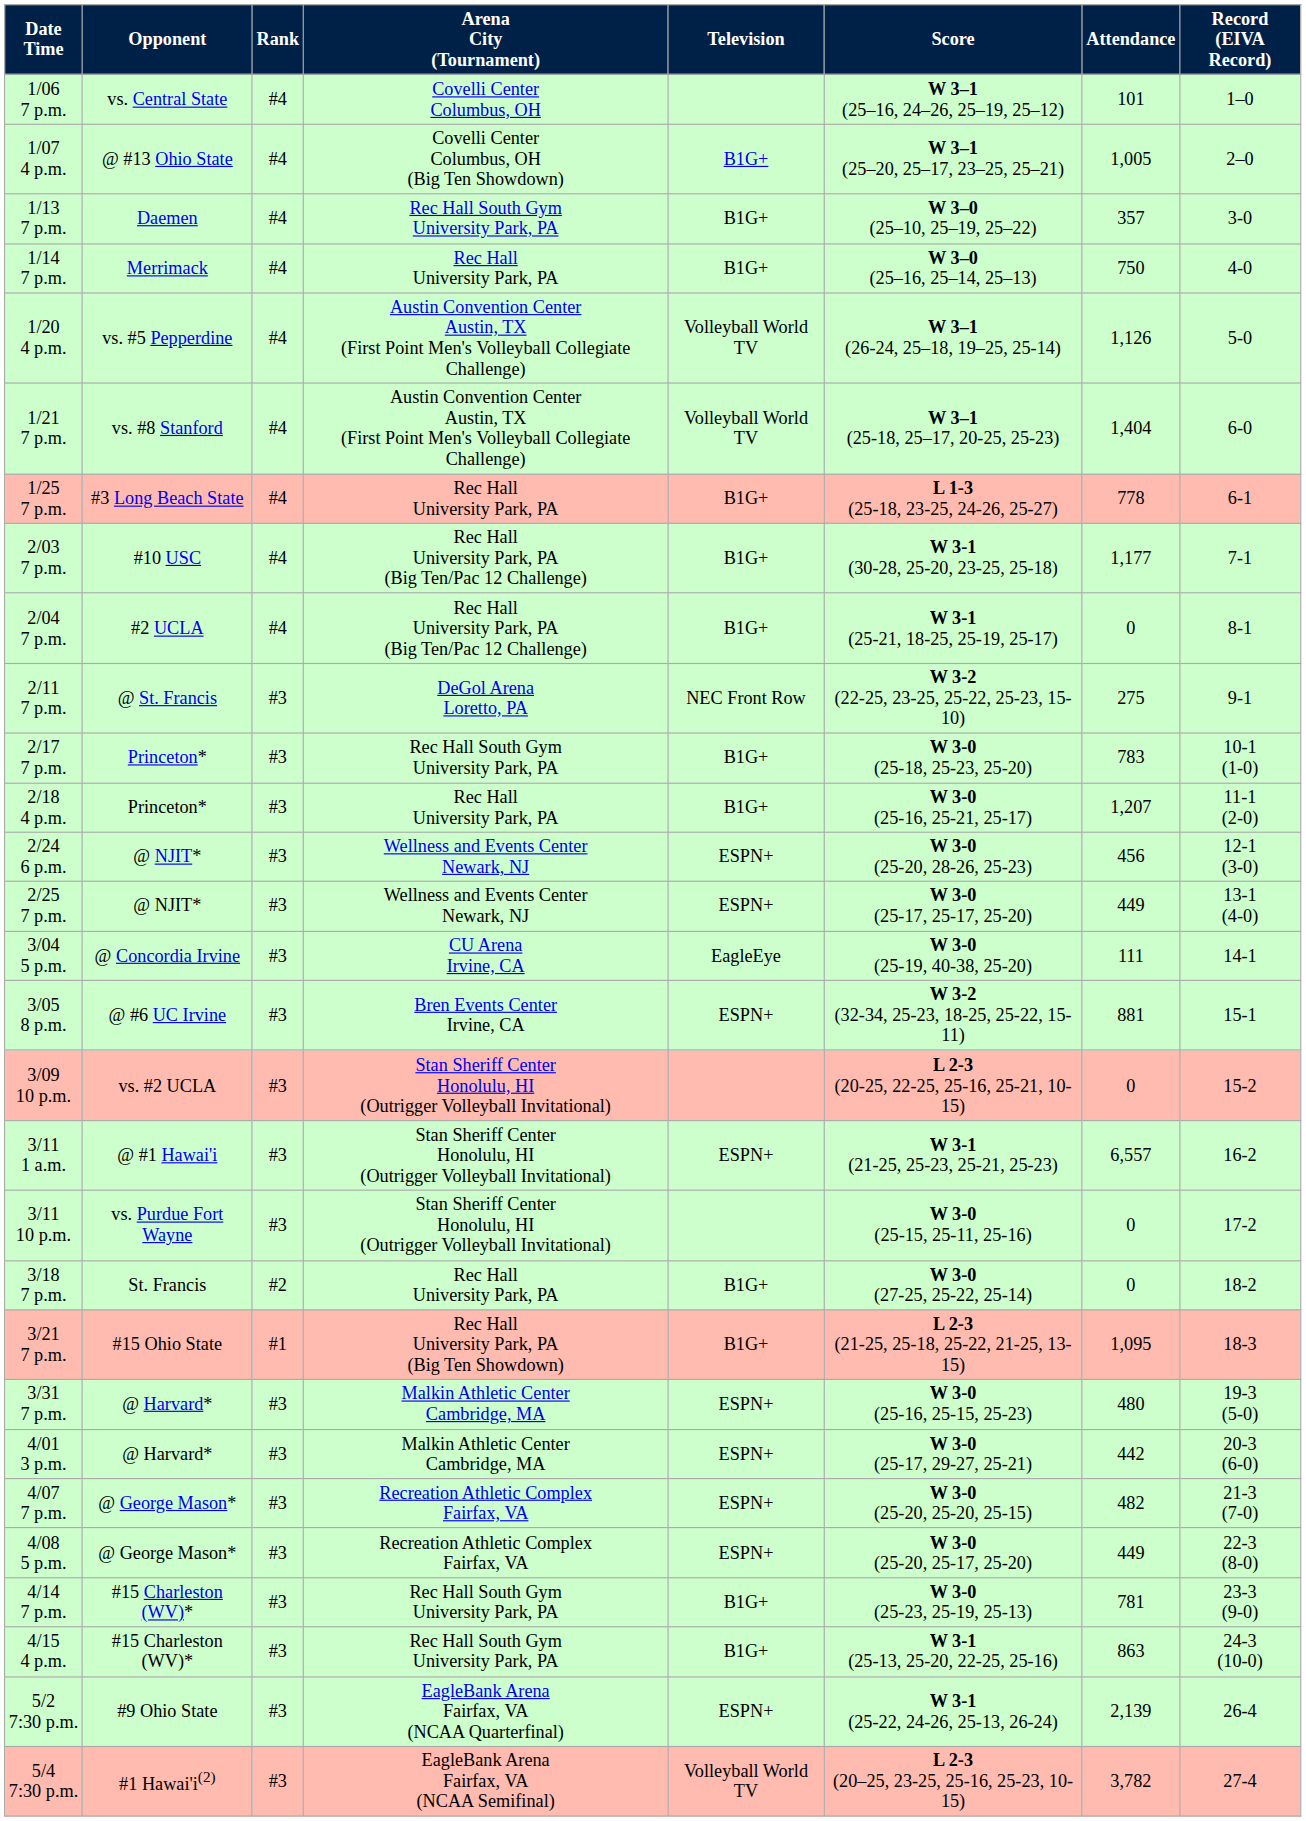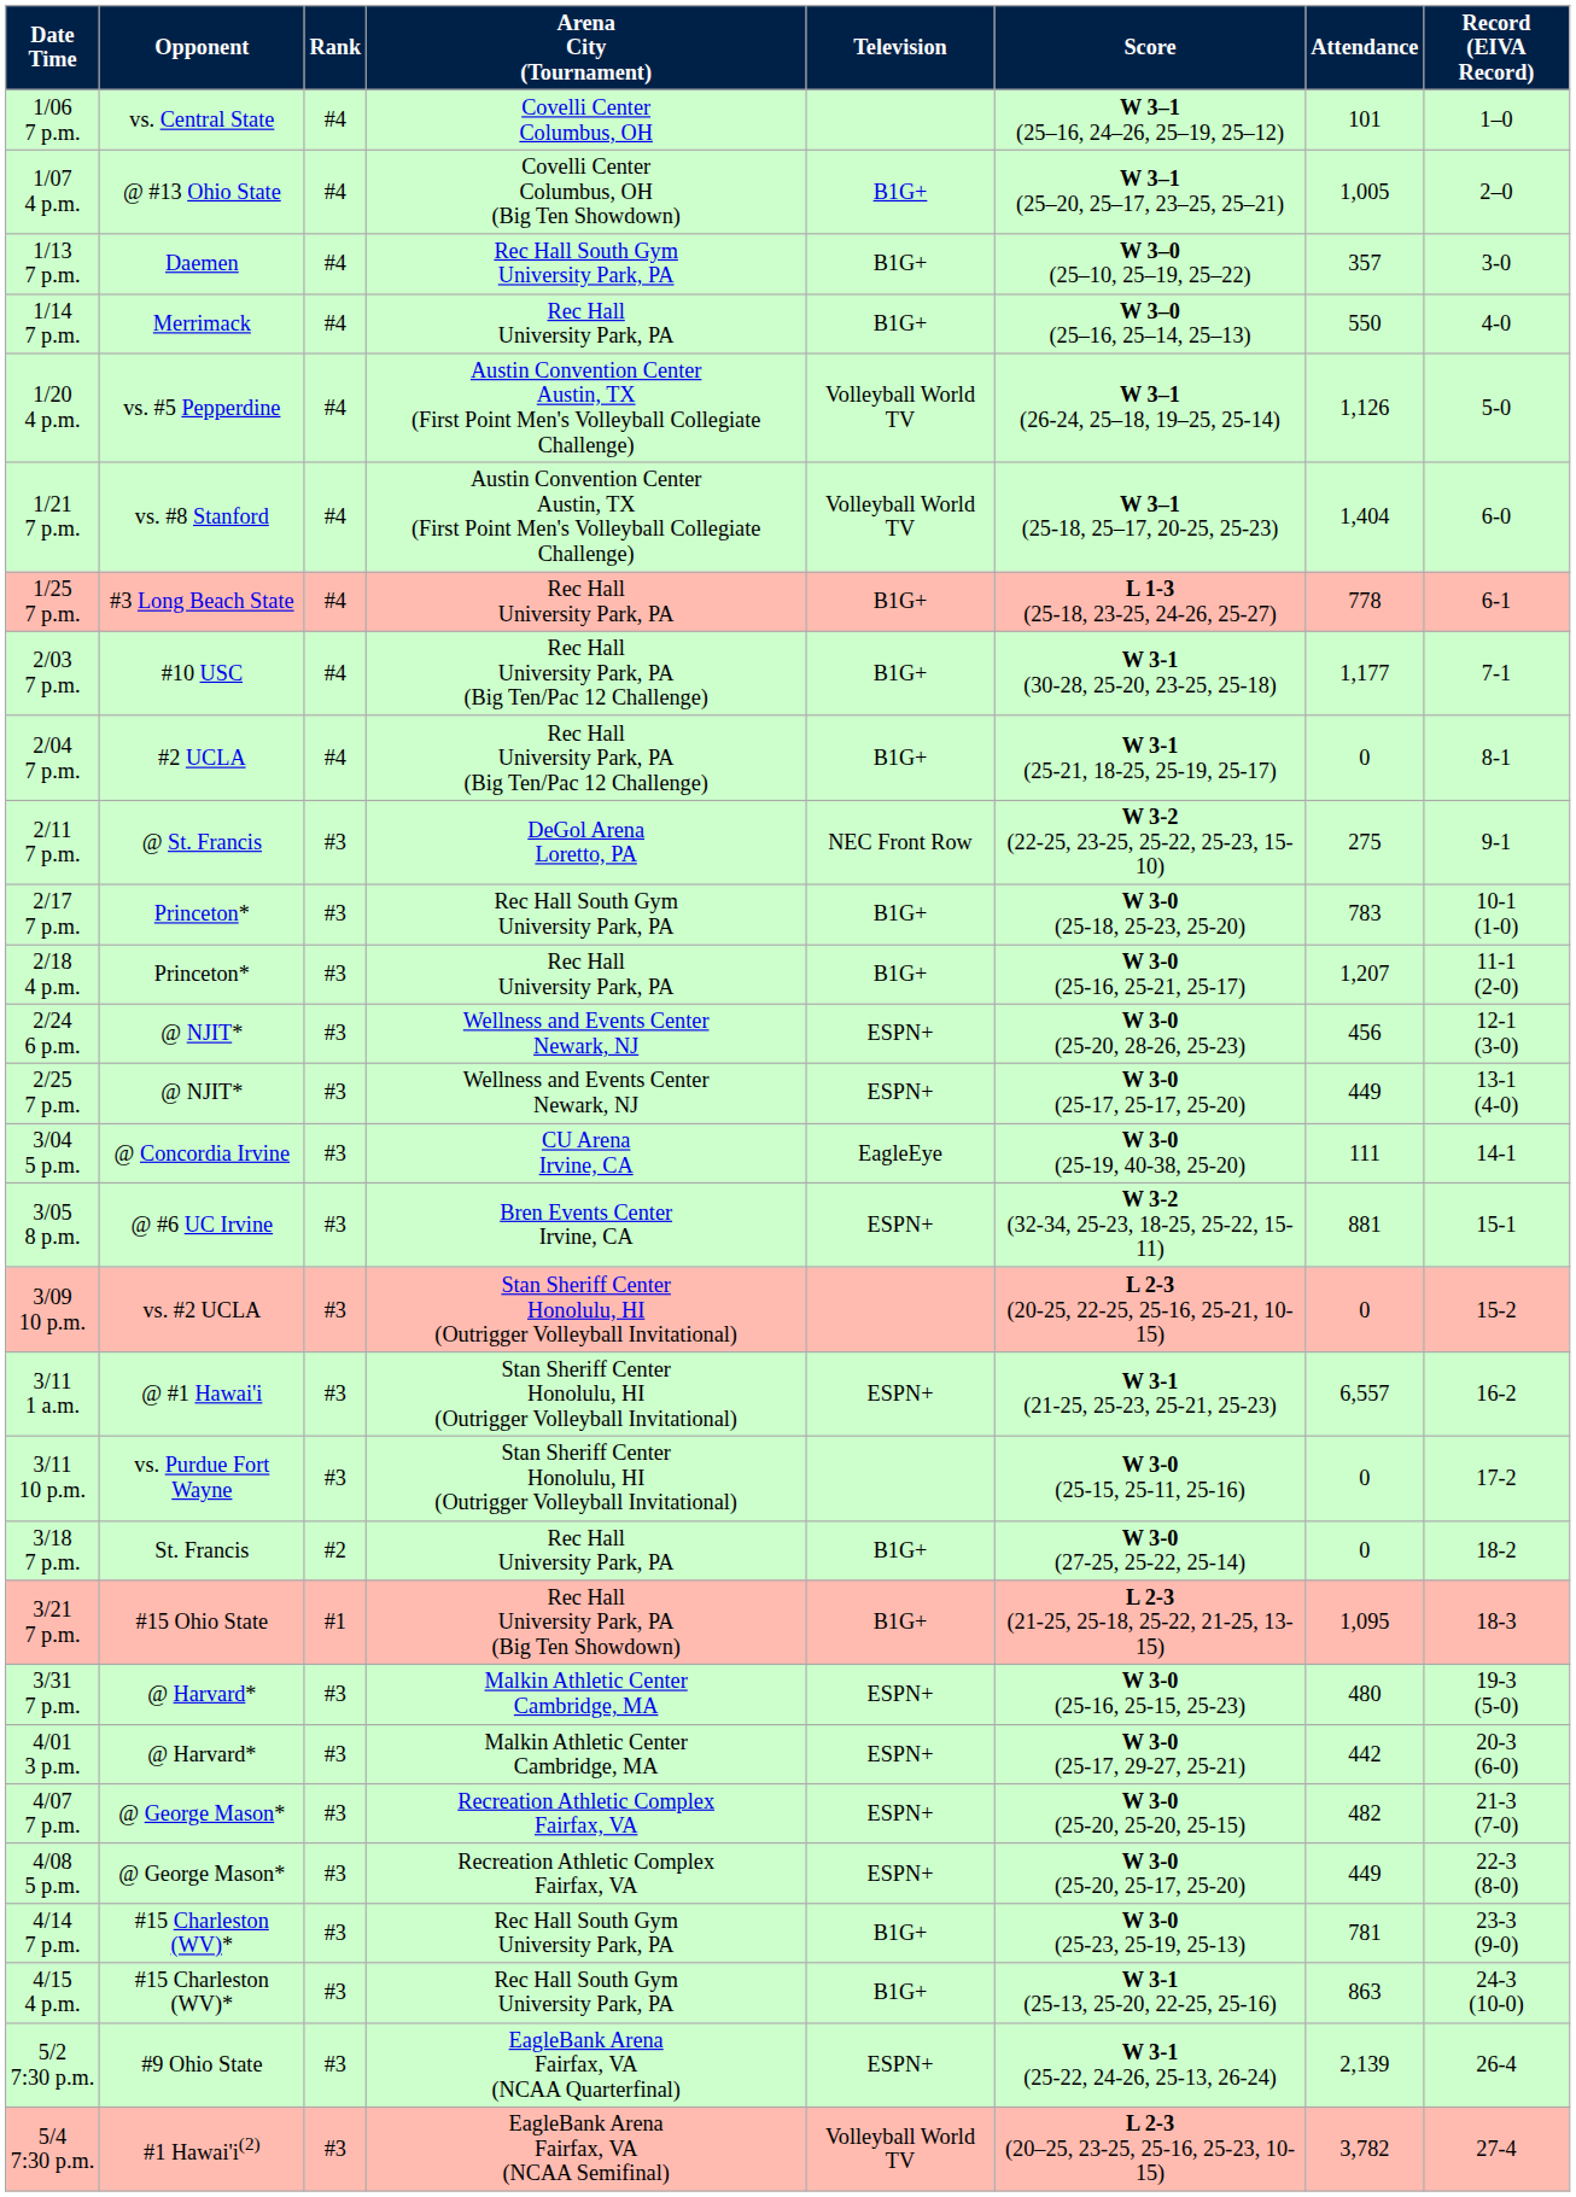1/14 7 p.m. | Attendance: 750 -> 550
